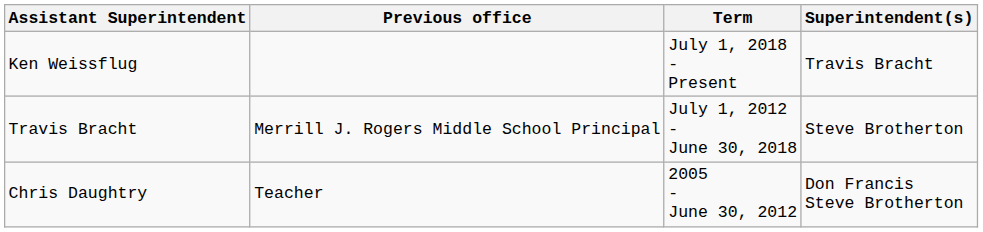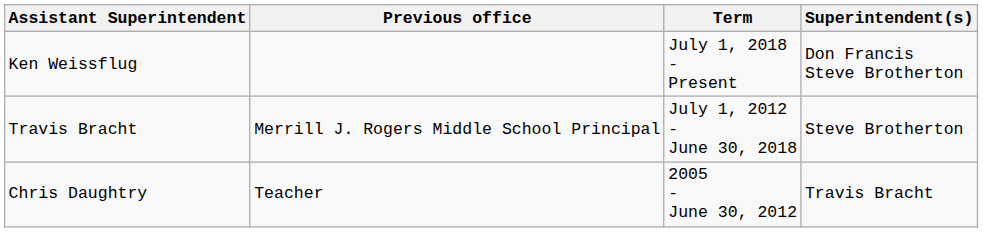Ken Weissflug | Superintendent(s): Travis Bracht -> Don Francis Steve Brotherton
Chris Daughtry | Superintendent(s): Don Francis Steve Brotherton -> Travis Bracht
